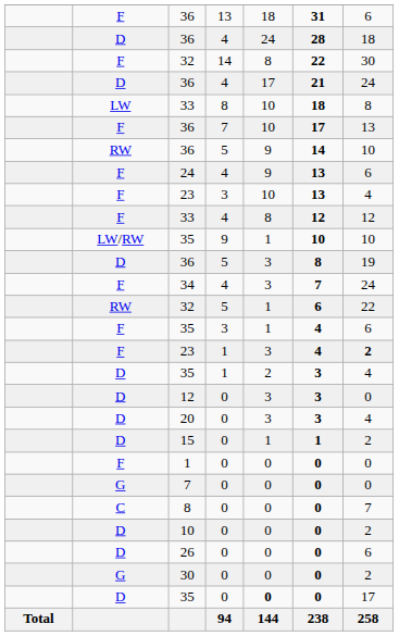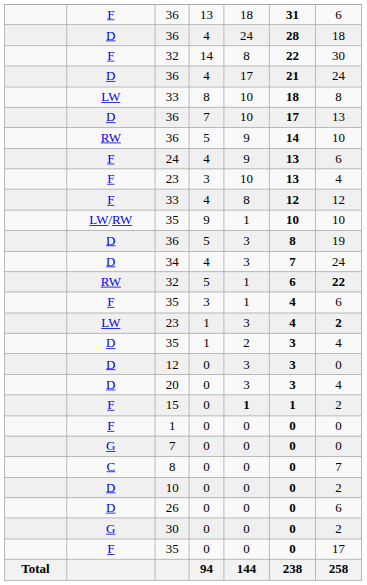36 / 7 | column 2: F -> D
34 | column 2: F -> D
32 / 5 | column 7: normal -> bold
23 / 1 | column 2: F -> LW
15 | column 2: D -> F
15 | column 5: normal -> bold
35 / 0 | column 2: D -> F
35 / 0 | column 5: bold -> normal
